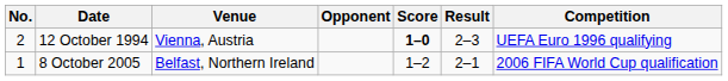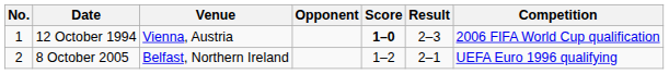12 October 1994 | No.: 2 -> 1
12 October 1994 | Competition: UEFA Euro 1996 qualifying -> 2006 FIFA World Cup qualification
8 October 2005 | No.: 1 -> 2
8 October 2005 | Competition: 2006 FIFA World Cup qualification -> UEFA Euro 1996 qualifying
